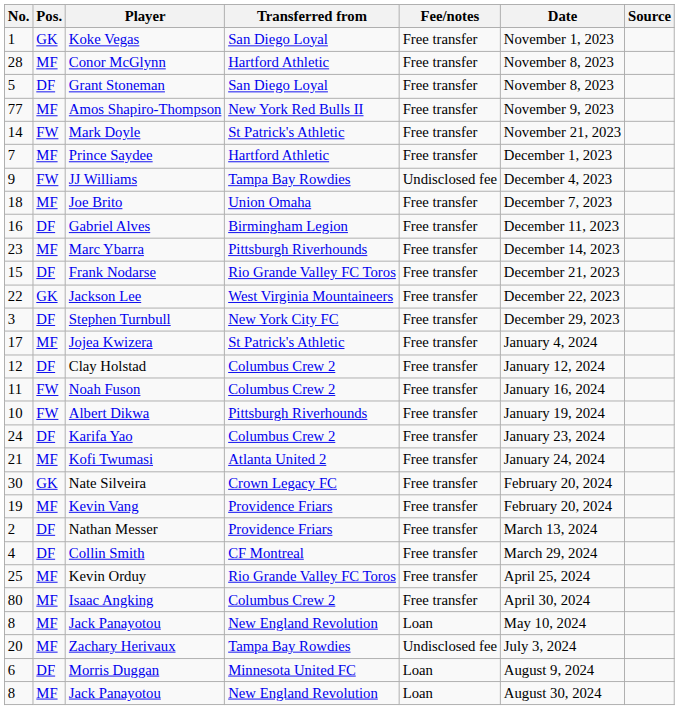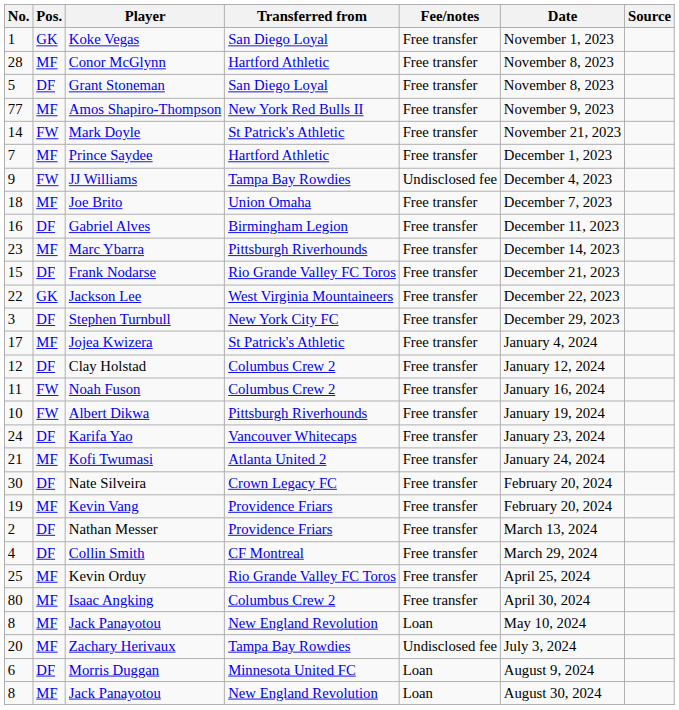Karifa Yao | Transferred from: Columbus Crew 2 -> Vancouver Whitecaps
Nate Silveira | Pos.: GK -> DF
